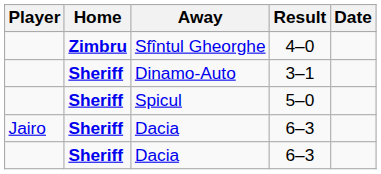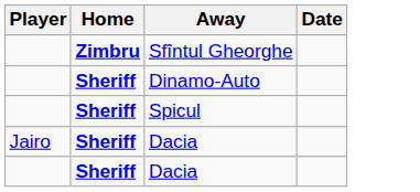- column: Result | 4–0 | 3–1 | 5–0 | 6–3 | 6–3
